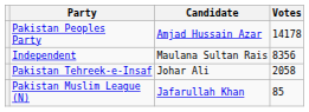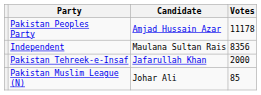Pakistan Peoples Party | Votes: 14178 -> 11178
Pakistan Tehreek-e-Insaf | Candidate: Johar Ali -> Jafarullah Khan
Pakistan Tehreek-e-Insaf | Votes: 2058 -> 2000
Pakistan Muslim League (N) | Candidate: Jafarullah Khan -> Johar Ali
